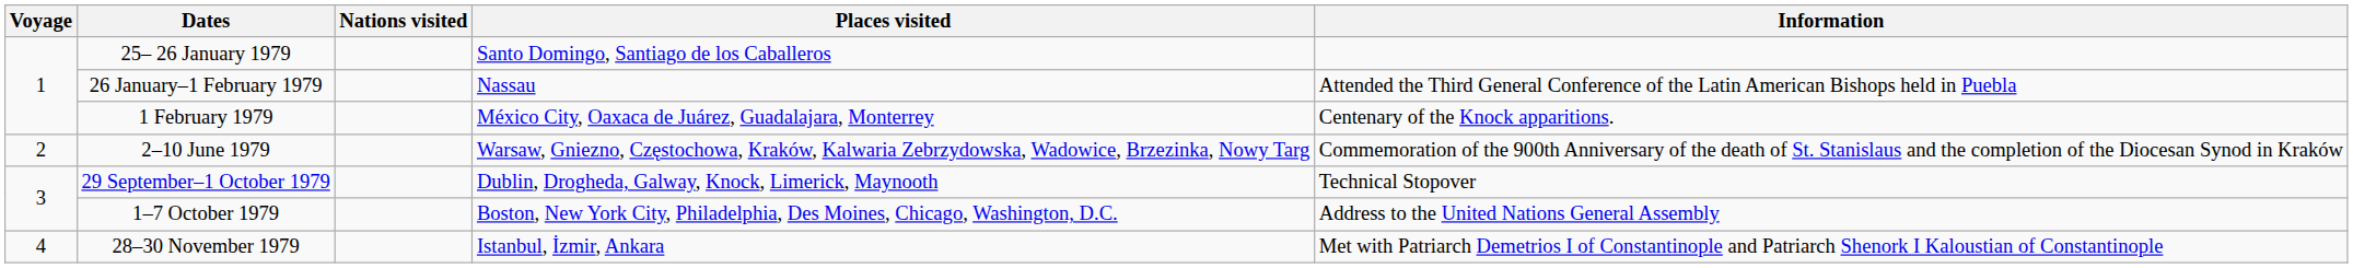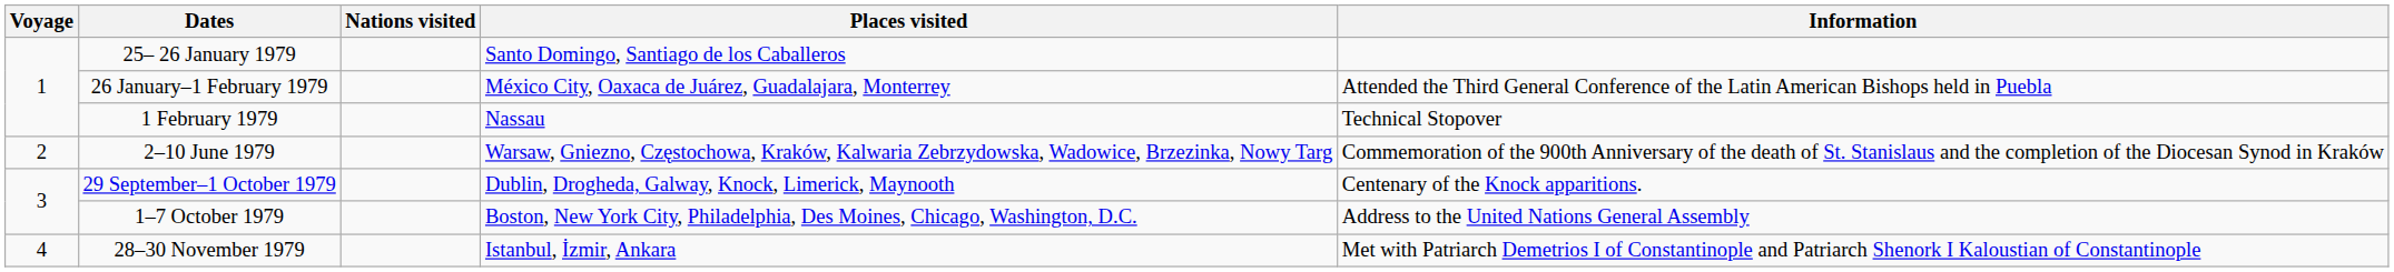26 January–1 February 1979 | Places visited: Nassau -> México City, Oaxaca de Juárez, Guadalajara, Monterrey
1 February 1979 | Places visited: México City, Oaxaca de Juárez, Guadalajara, Monterrey -> Nassau
1 February 1979 | Information: Centenary of the Knock apparitions. -> Technical Stopover
29 September–1 October 1979 | Information: Technical Stopover -> Centenary of the Knock apparitions.
